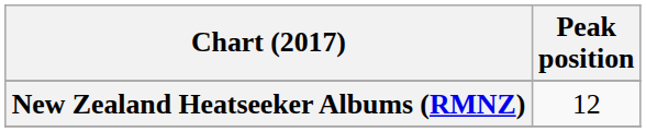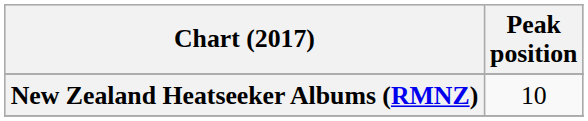New Zealand Heatseeker Albums (RMNZ) | Peak position: 12 -> 10
